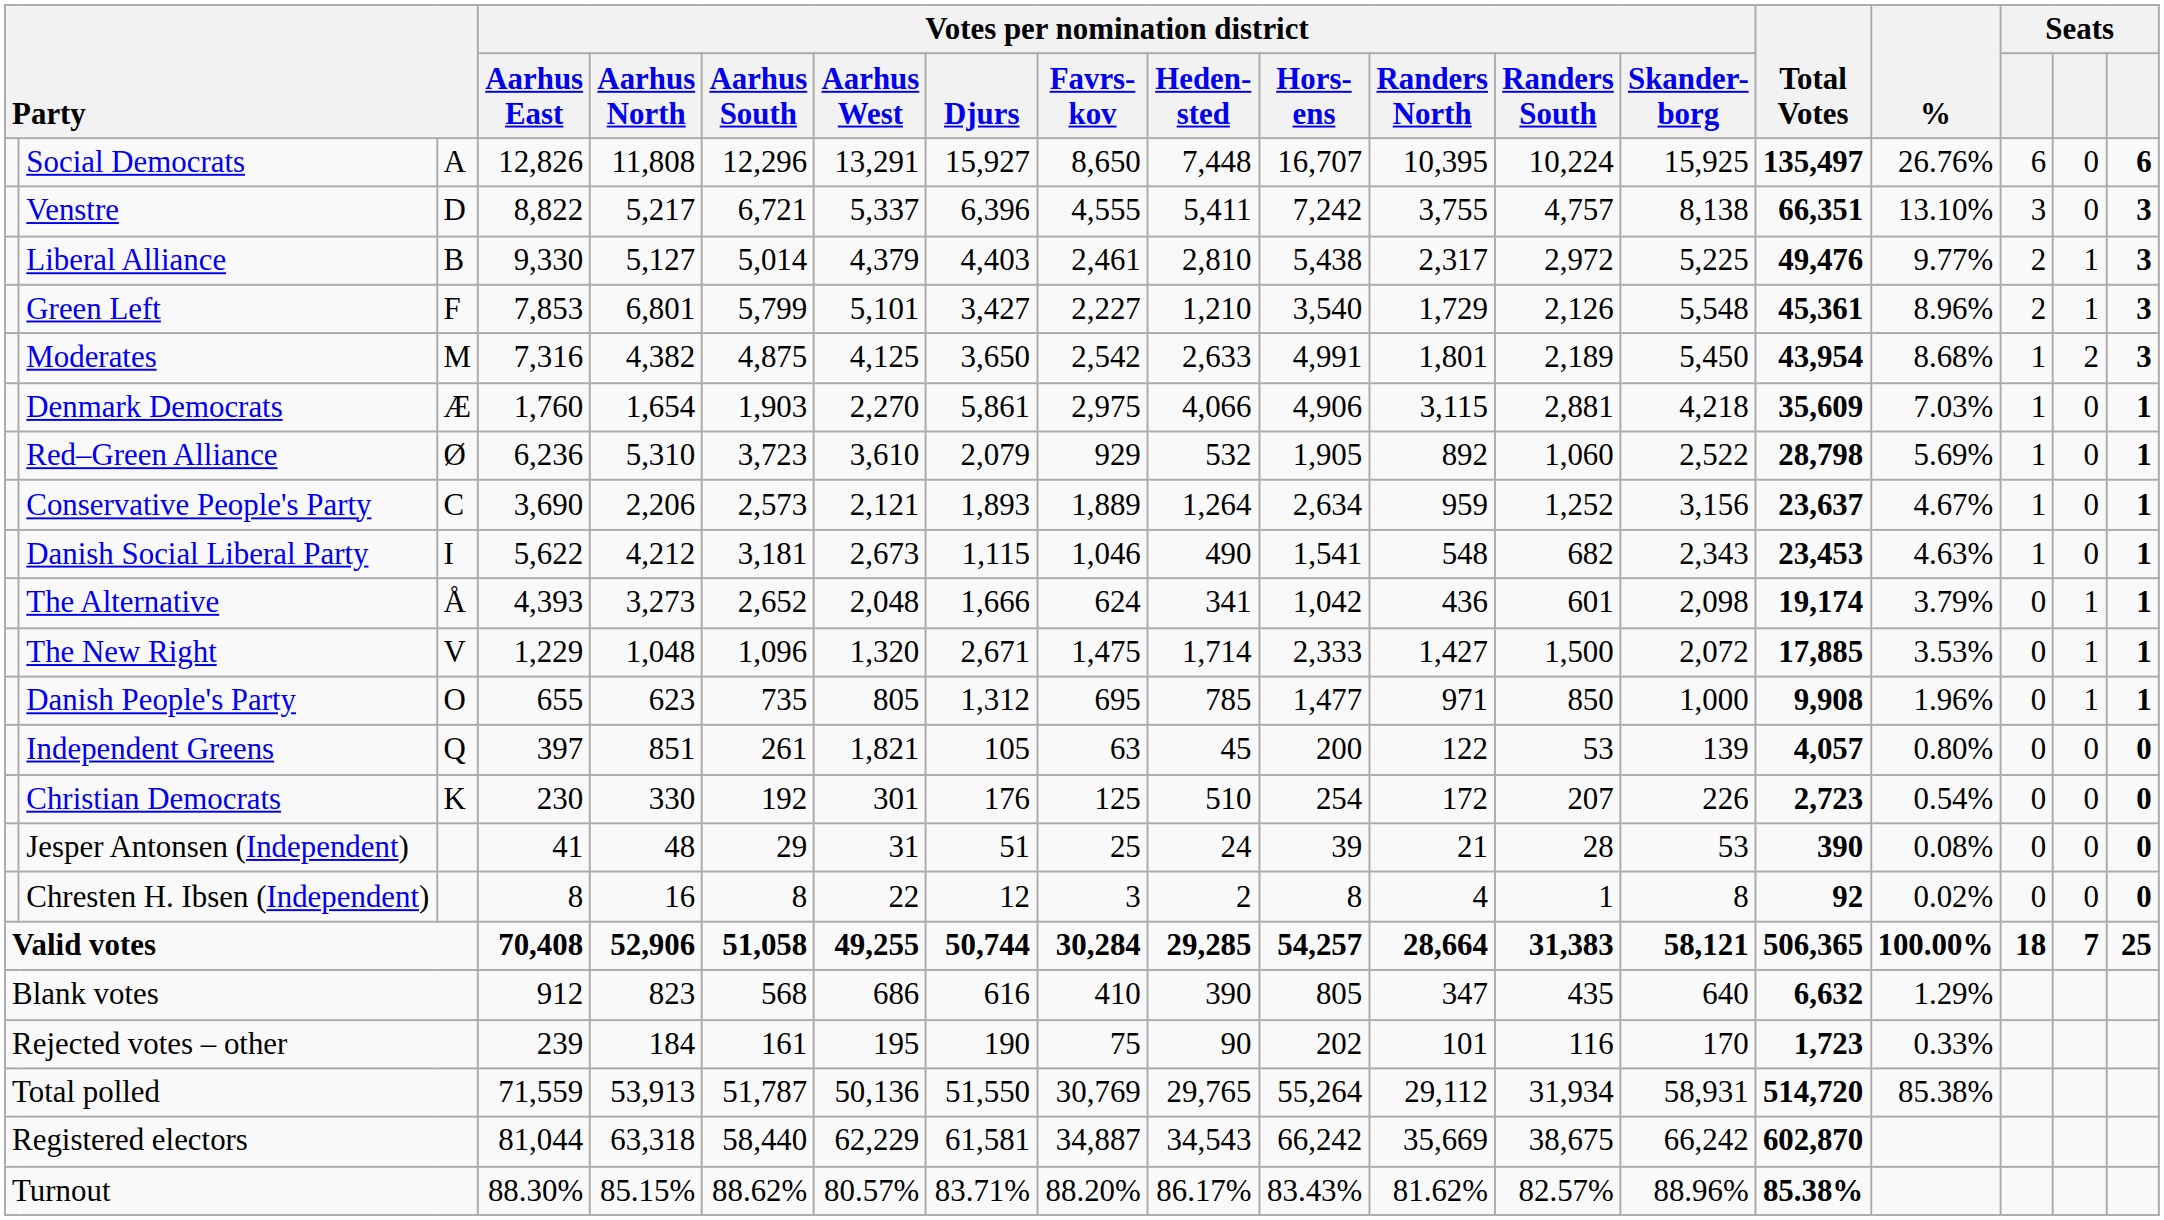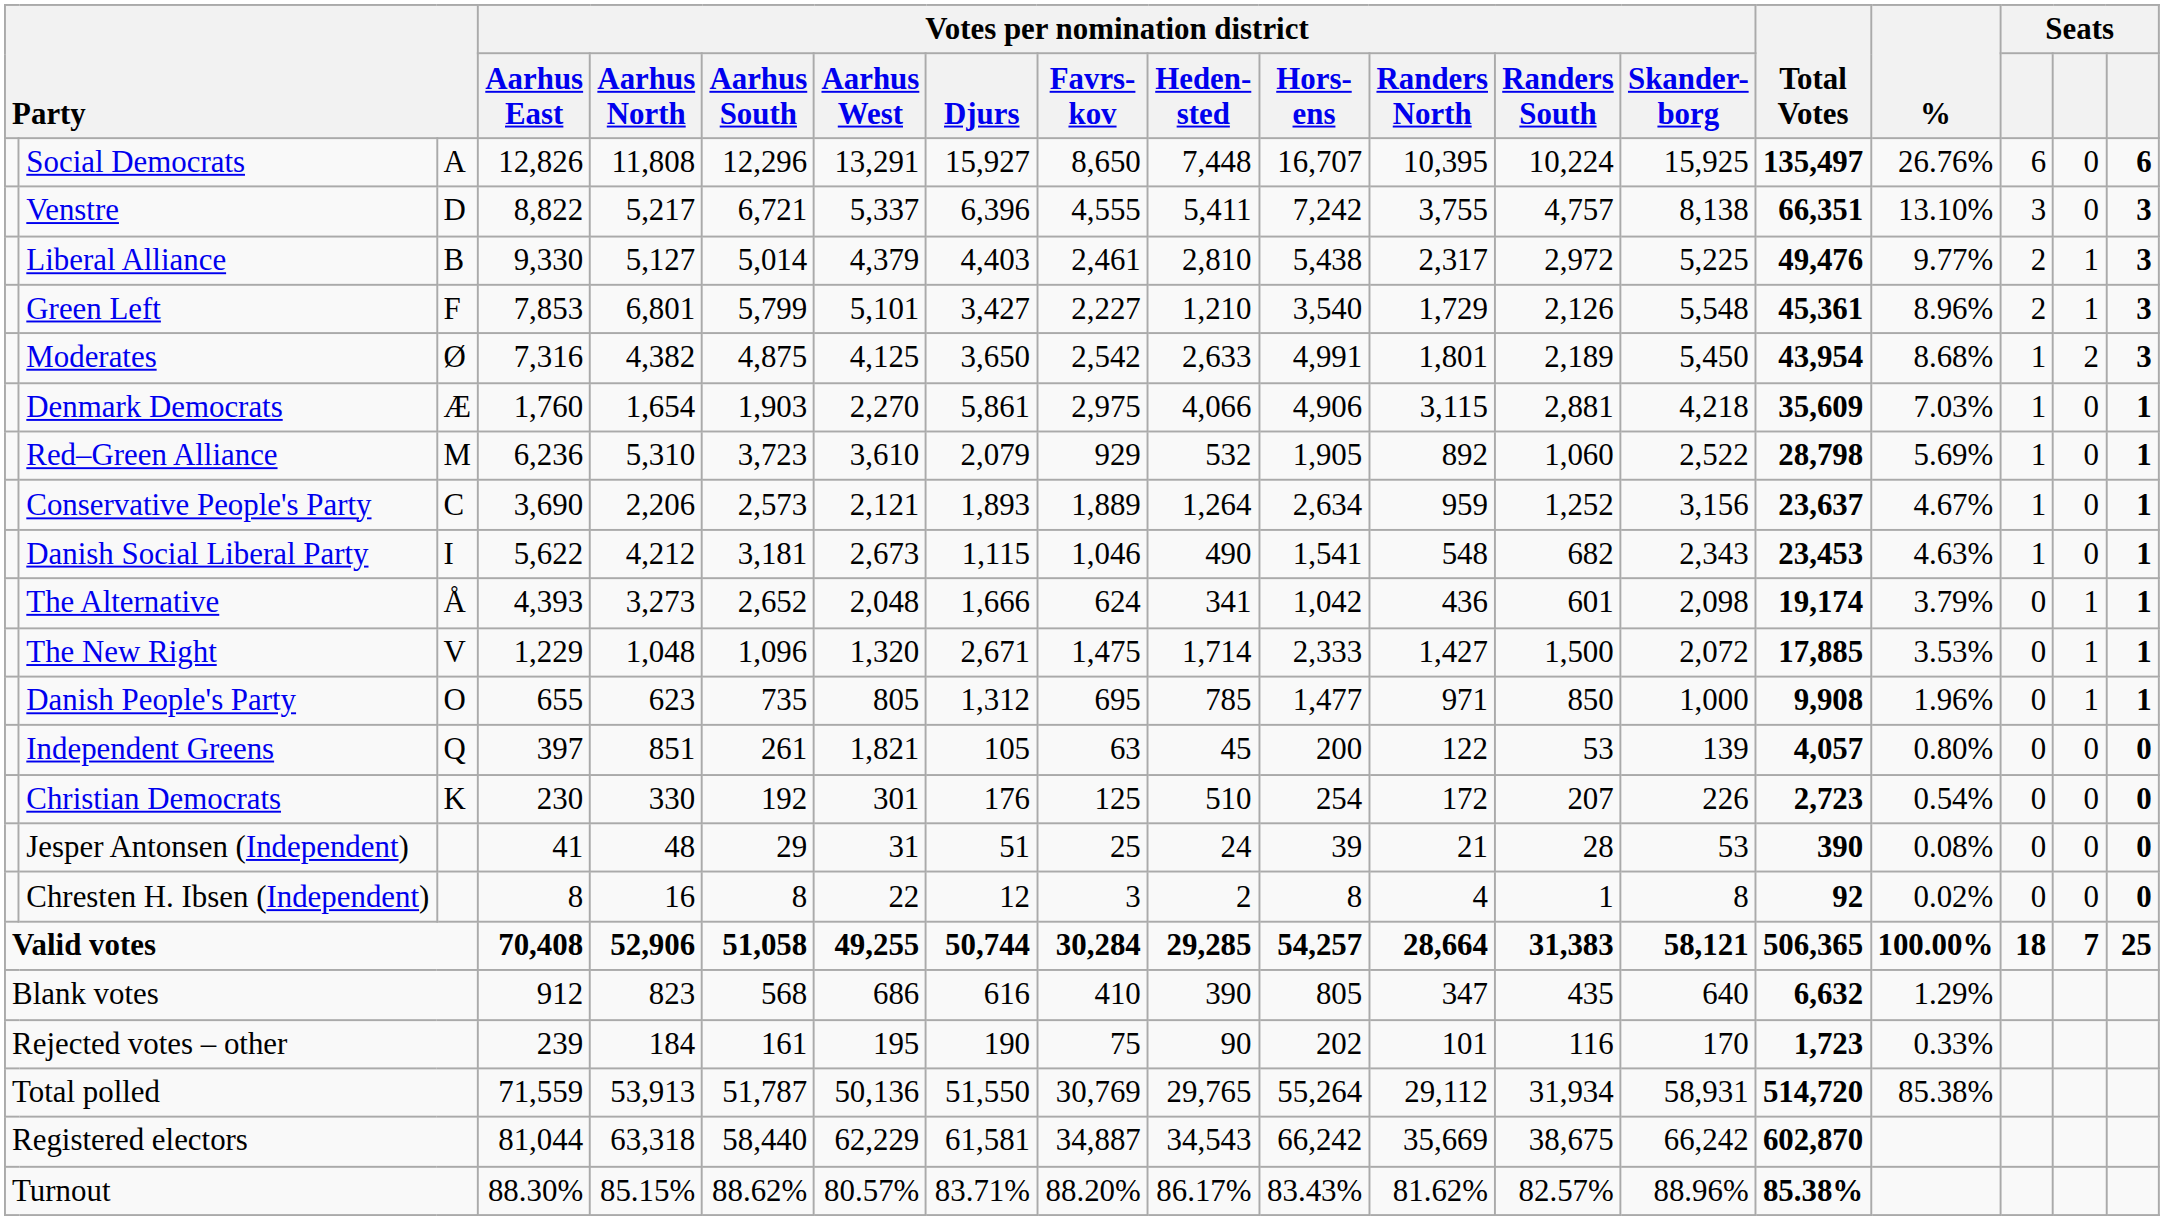Moderates | column 3: M -> Ø
Red–Green Alliance | column 3: Ø -> M
